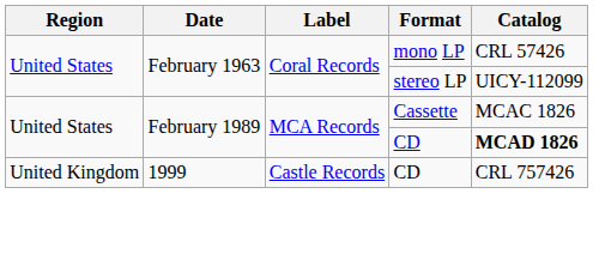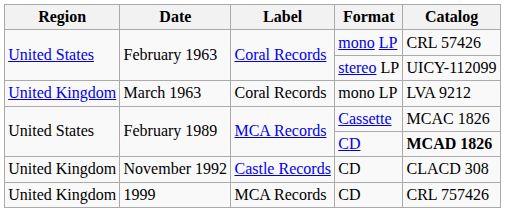+ row: United Kingdom | March 1963 | Coral Records | mono LP | LVA 9212
+ row: United Kingdom | November 1992 | Castle Records | CD | CLACD 308
1999 | Label: Castle Records -> MCA Records
